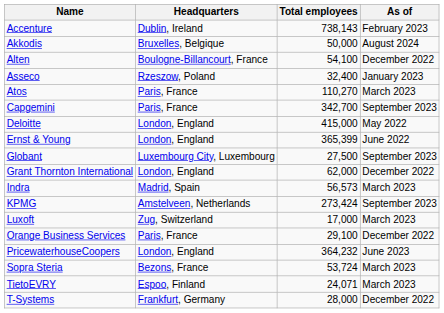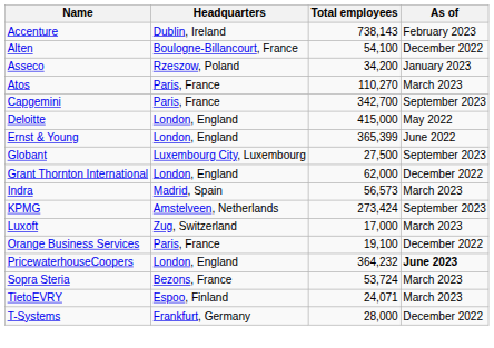- row: Akkodis | Bruxelles, Belgique | 50,000 | August 2024
Asseco | Total employees: 32,400 -> 34,200
Orange Business Services | Total employees: 29,100 -> 19,100
PricewaterhouseCoopers | As of: normal -> bold
